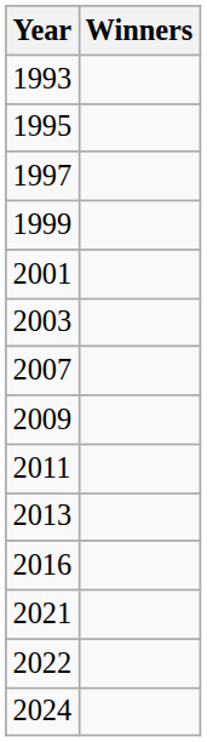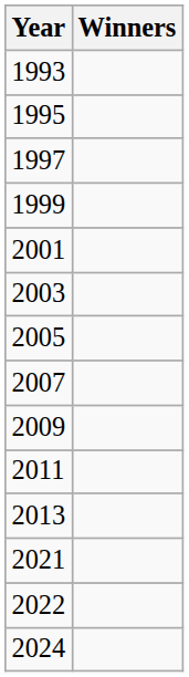+ row: 2005
- row: 2016
